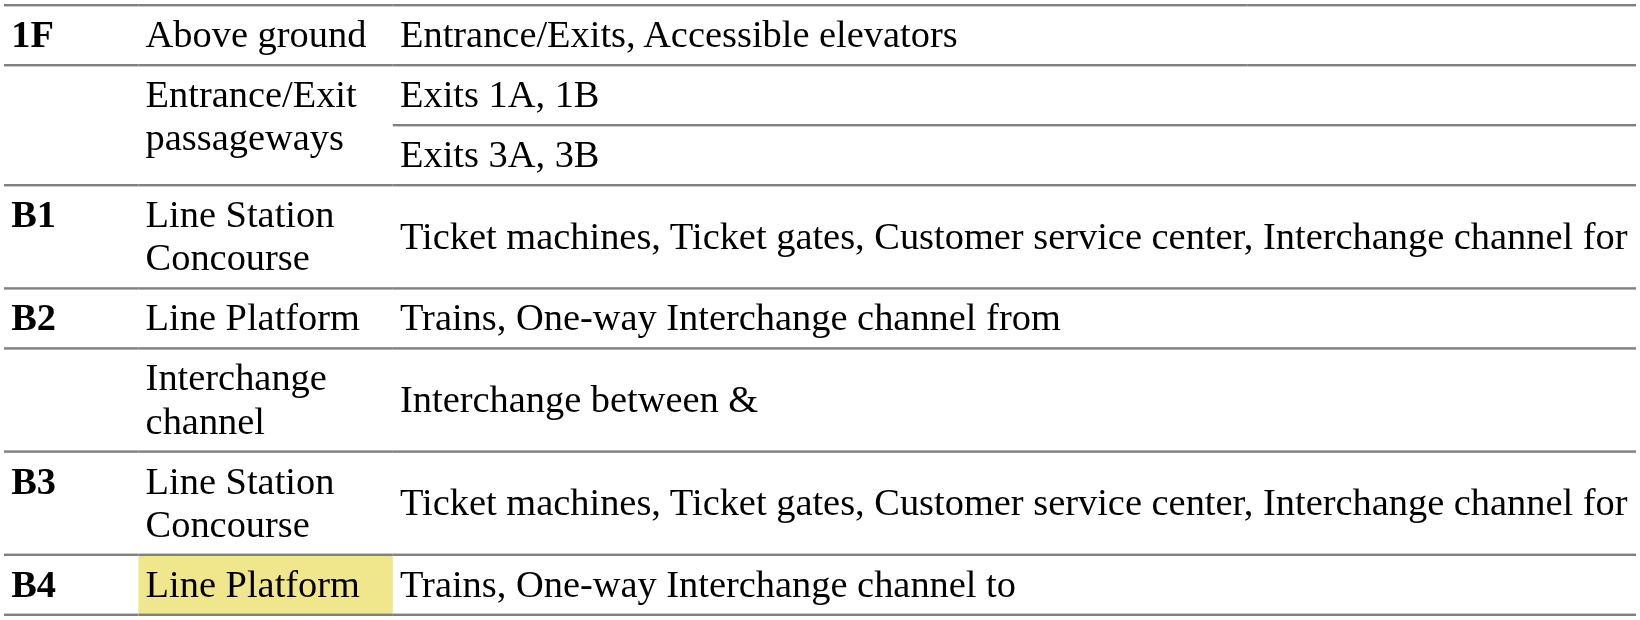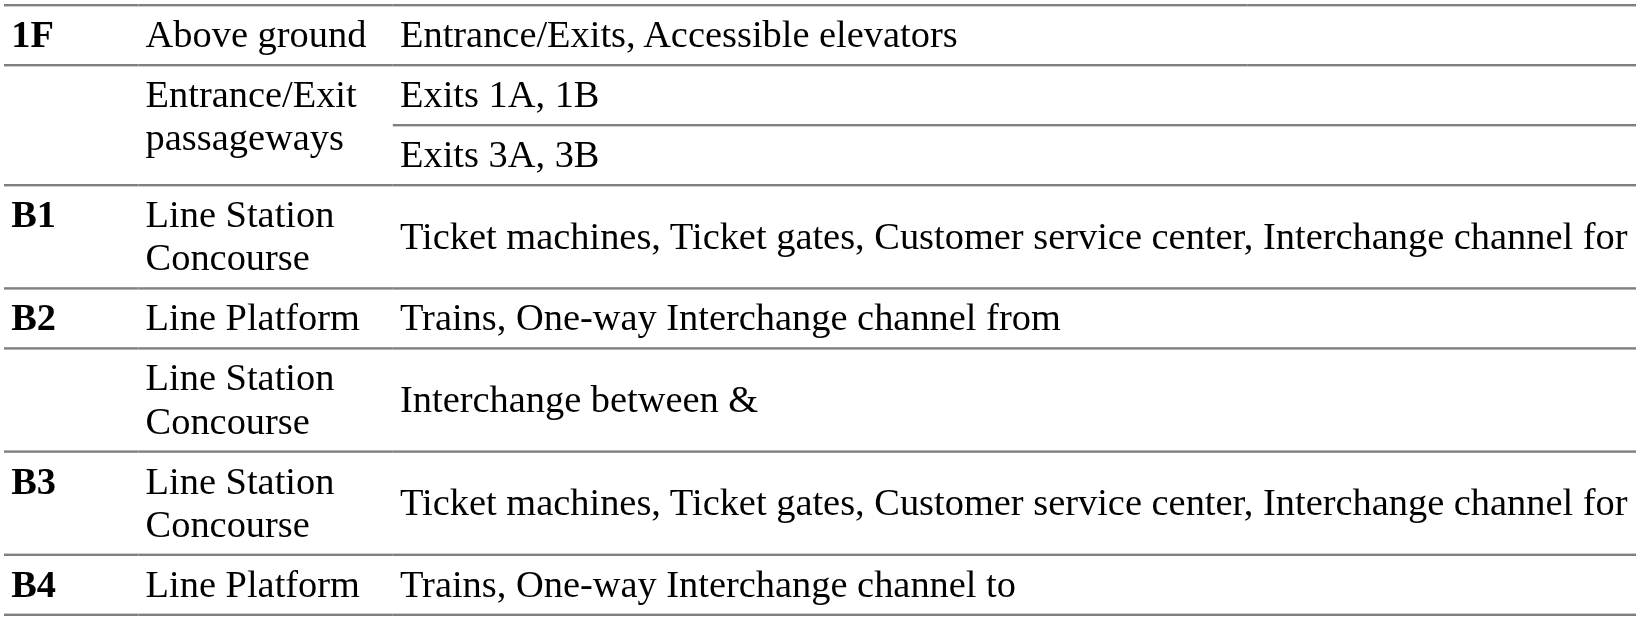Interchange between & | column 2: Interchange channel -> Line Station Concourse
Trains, One-way Interchange channel to | column 2: khaki background -> no background
